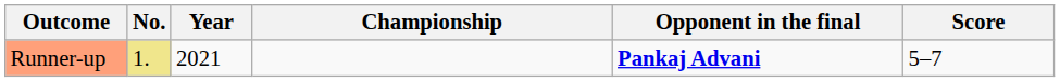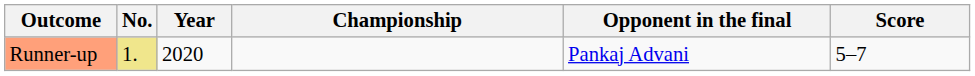Runner-up | Year: 2021 -> 2020
Runner-up | Opponent in the final: bold -> normal
